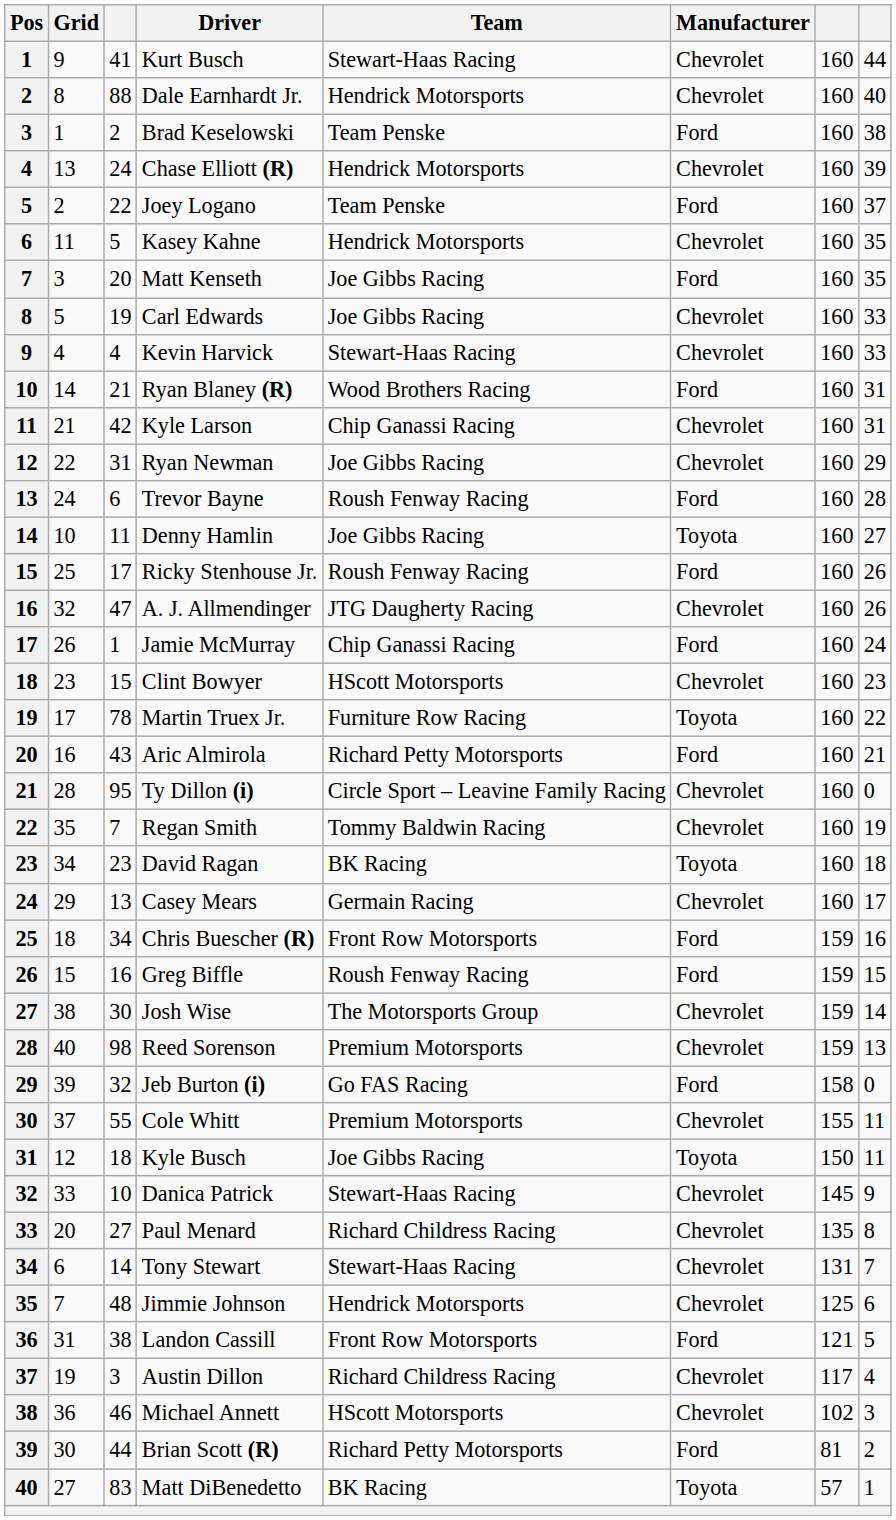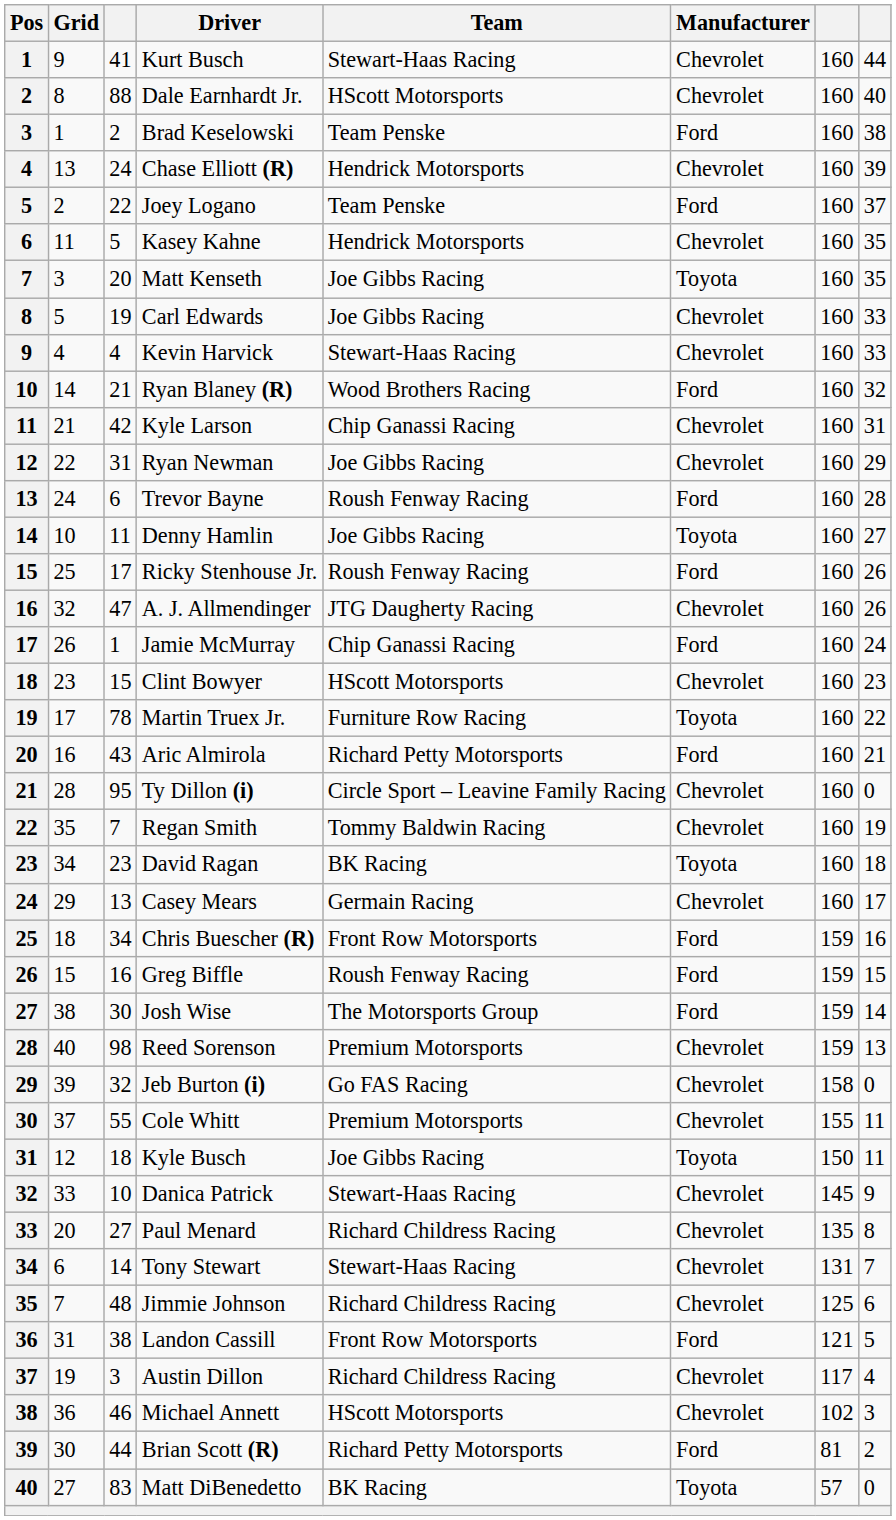Dale Earnhardt Jr. | Team: Hendrick Motorsports -> HScott Motorsports
Matt Kenseth | Manufacturer: Ford -> Toyota
Ryan Blaney (R) | column 8: 31 -> 32
Josh Wise | Manufacturer: Chevrolet -> Ford
Jeb Burton (i) | Manufacturer: Ford -> Chevrolet
Jimmie Johnson | Team: Hendrick Motorsports -> Richard Childress Racing
Matt DiBenedetto | column 8: 1 -> 0
